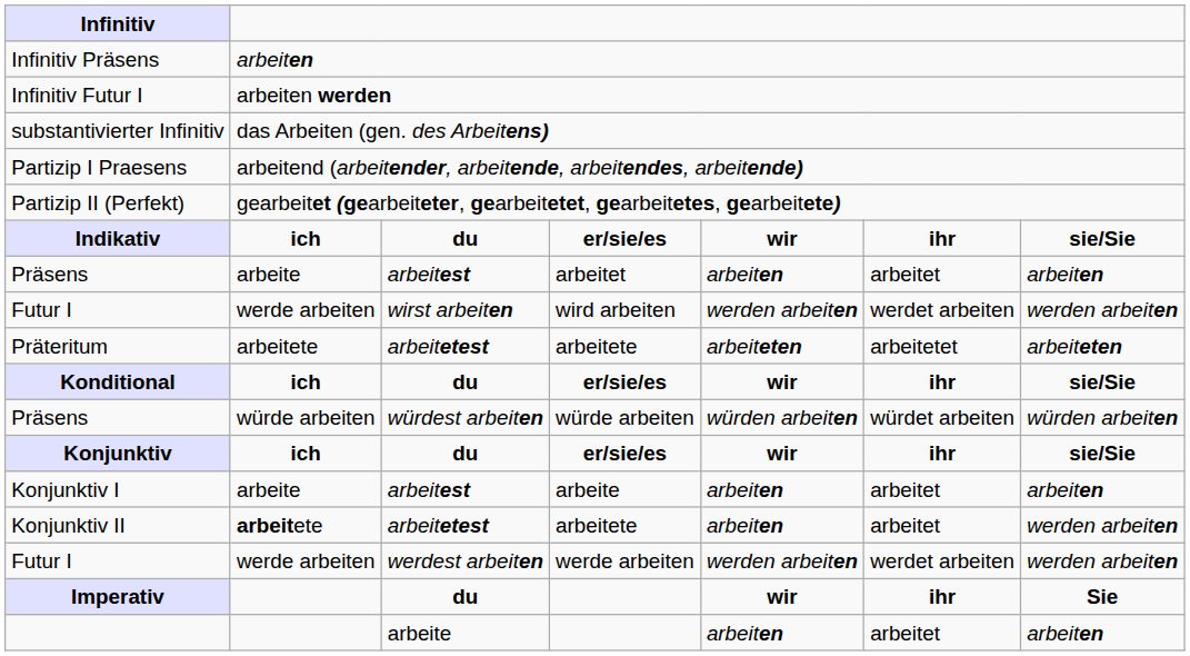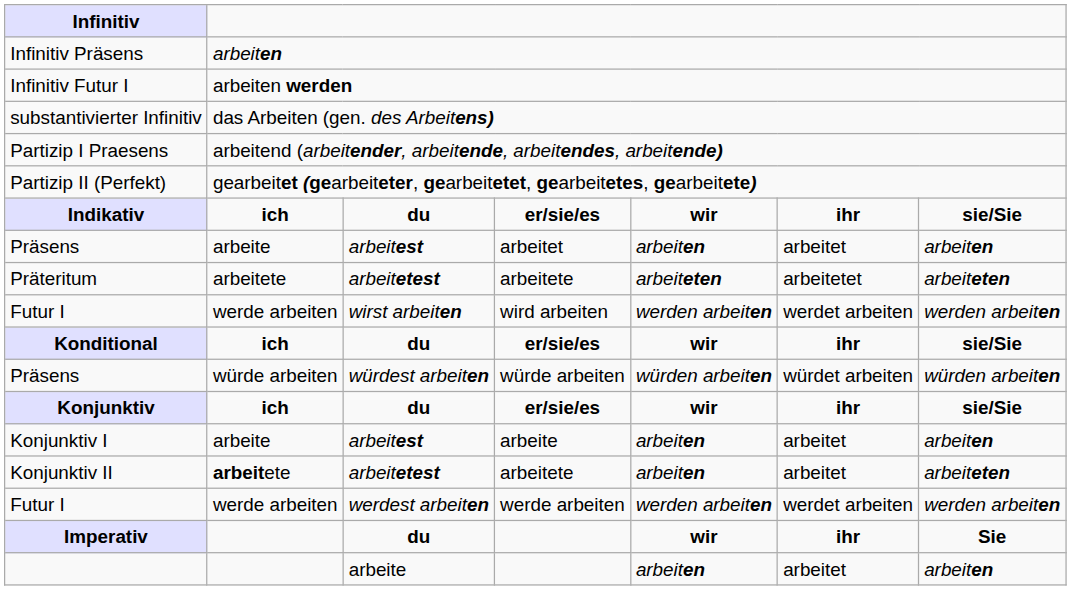rows swapped: Präteritum / arbeitete <-> wird arbeiten
Konjunktiv II / arbeitete | column 7: werden arbeiten -> arbeiteten
